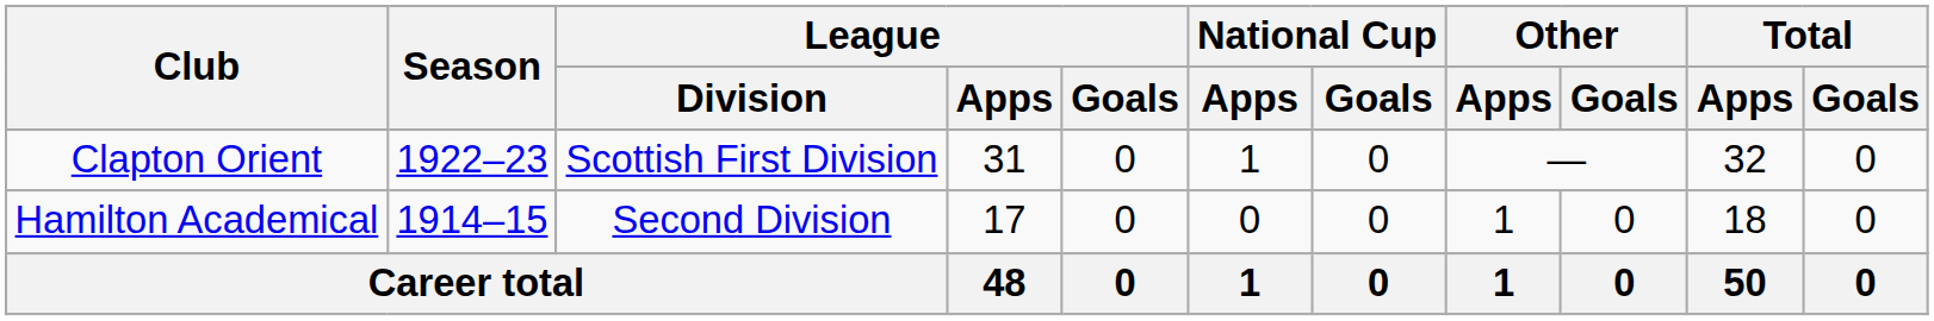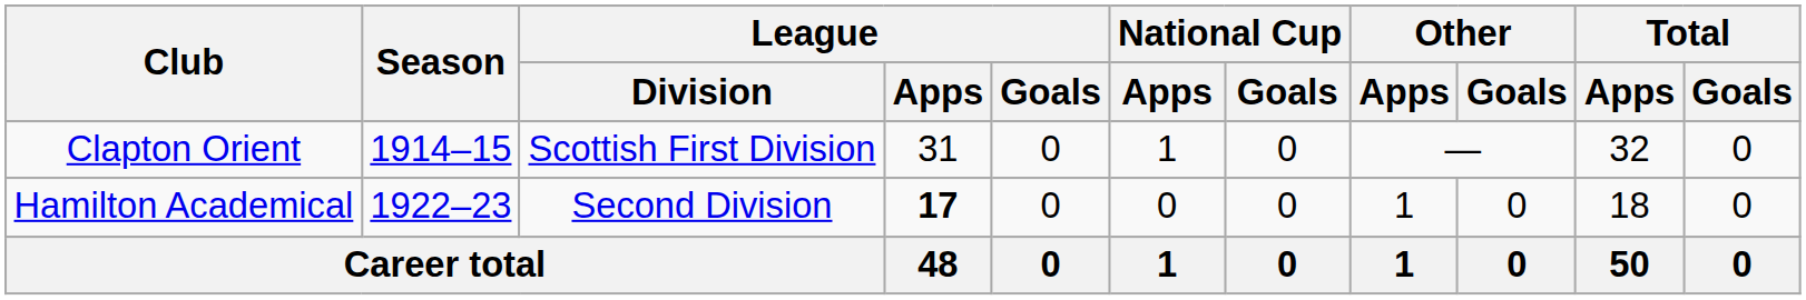Clapton Orient | Season: 1922–23 -> 1914–15
Hamilton Academical | Season: 1914–15 -> 1922–23
Hamilton Academical | League / Apps: normal -> bold
